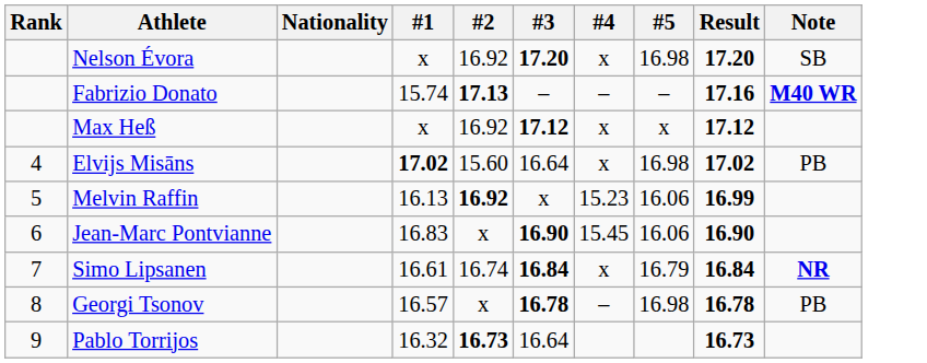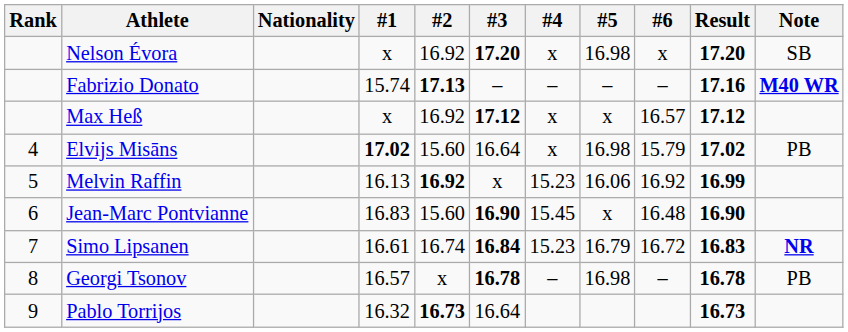+ column: #6 | x | – | 16.57 | 15.79 | 16.92 | 16.48 | 16.72 | –
Jean-Marc Pontvianne | #2: x -> 15.60
Jean-Marc Pontvianne | #5: 16.06 -> x
Simo Lipsanen | #4: x -> 15.23
Simo Lipsanen | Result: 16.84 -> 16.83
